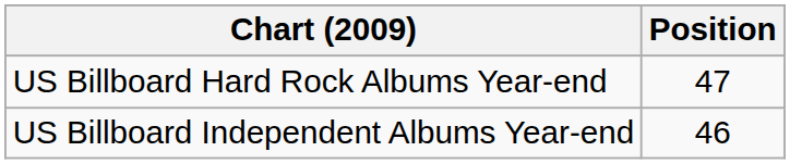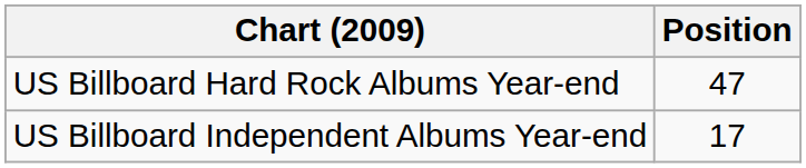US Billboard Independent Albums Year-end | Position: 46 -> 17
